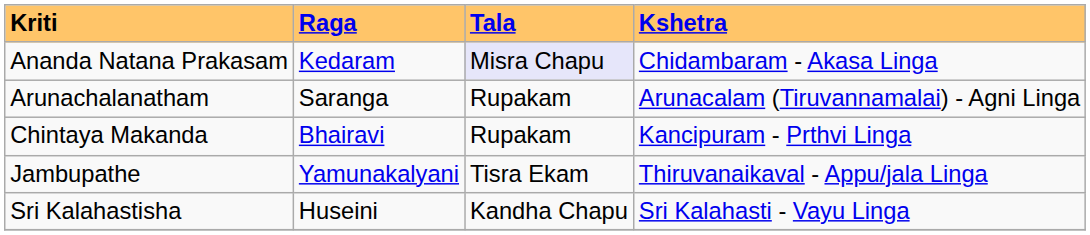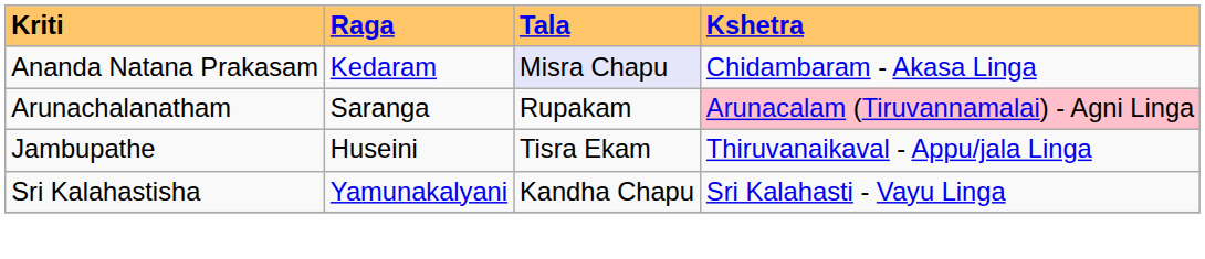Arunachalanatham | Kshetra: no background -> pink background
- row: Chintaya Makanda | Bhairavi | Rupakam | Kancipuram - Prthvi Linga
Jambupathe | Raga: Yamunakalyani -> Huseini
Sri Kalahastisha | Raga: Huseini -> Yamunakalyani
